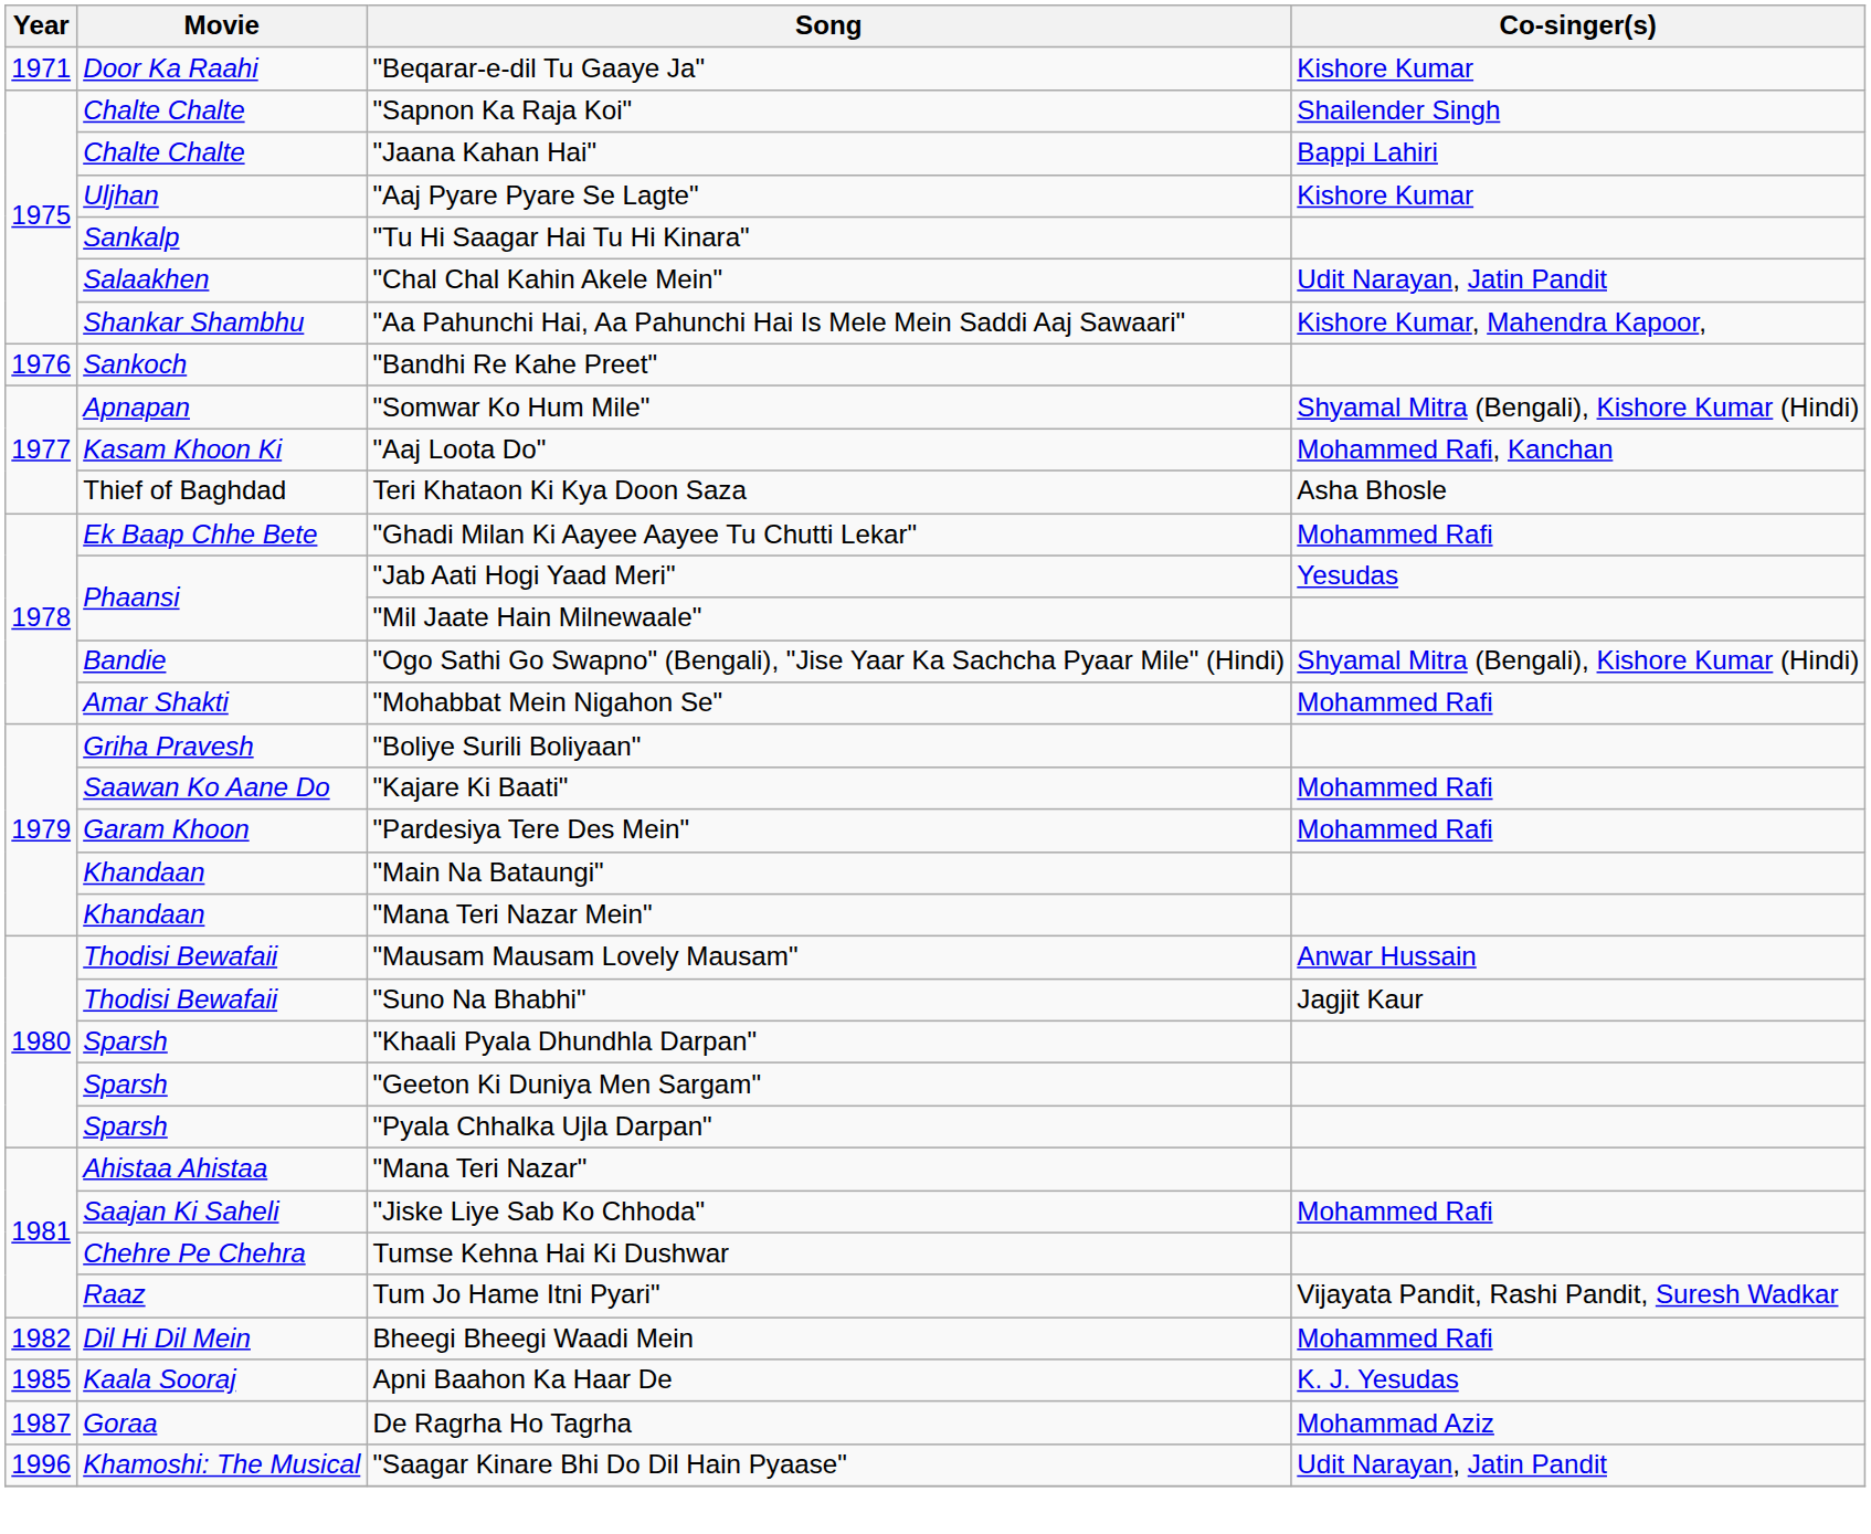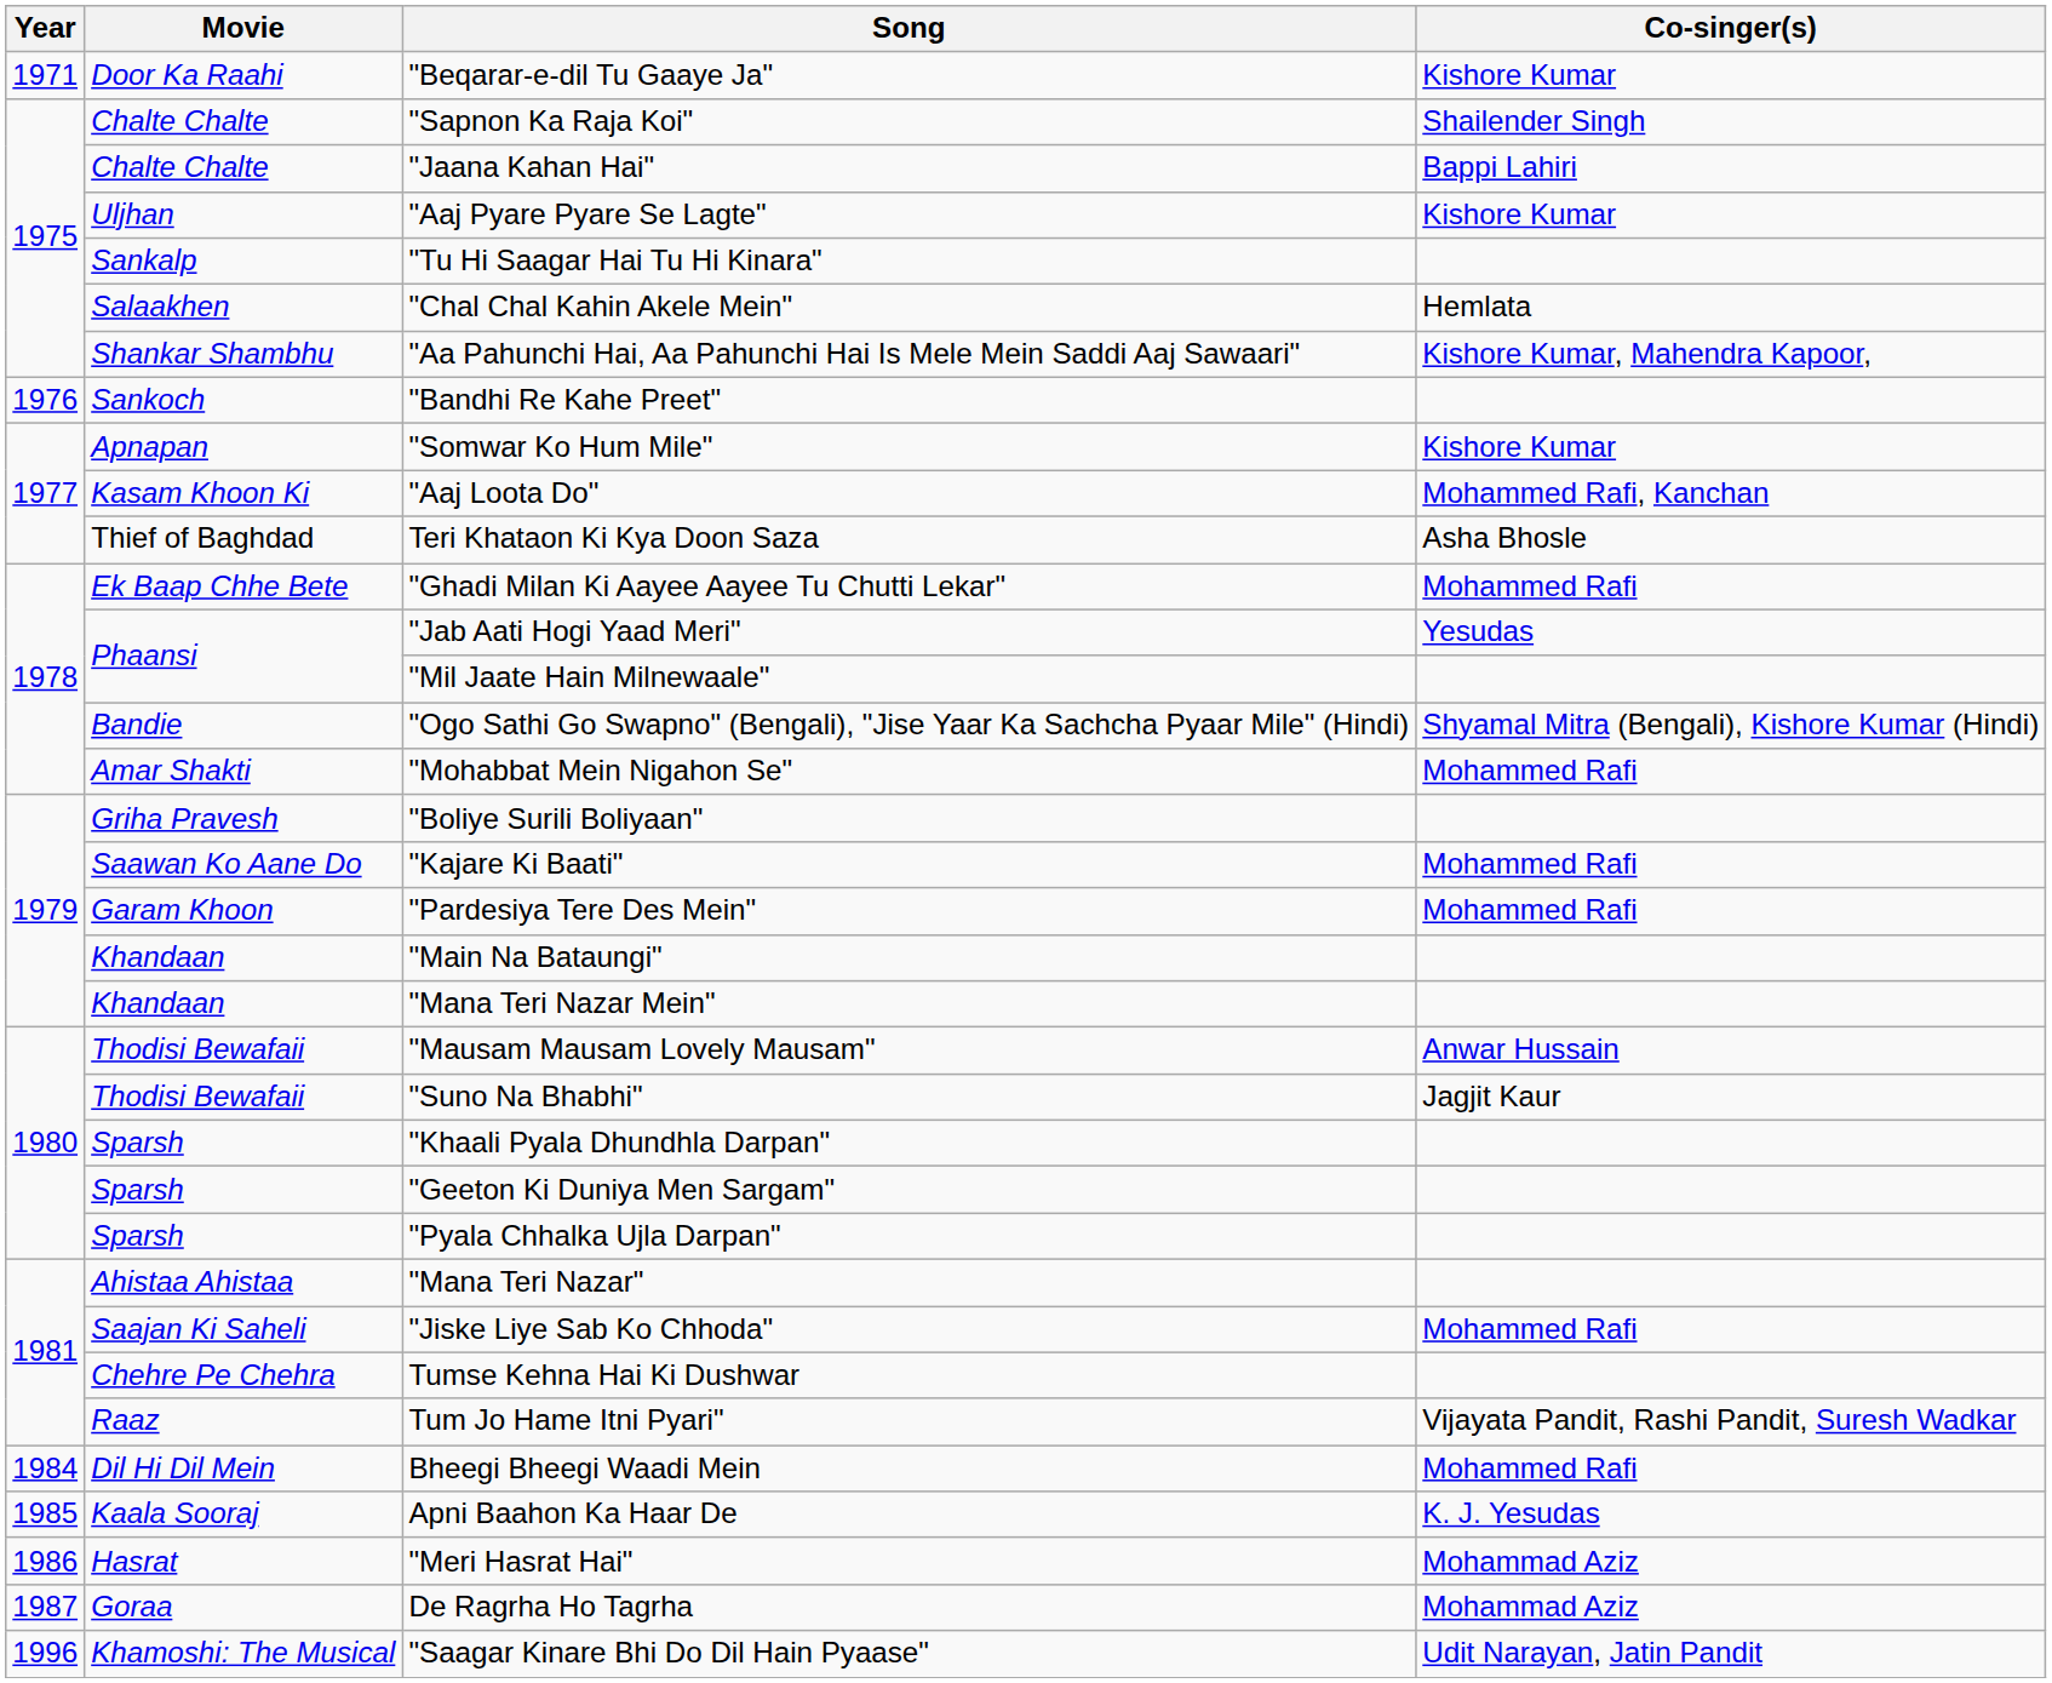"Chal Chal Kahin Akele Mein" | Co-singer(s): Udit Narayan, Jatin Pandit -> Hemlata
"Somwar Ko Hum Mile" | Co-singer(s): Shyamal Mitra (Bengali), Kishore Kumar (Hindi) -> Kishore Kumar
Bheegi Bheegi Waadi Mein | Year: 1982 -> 1984
+ row: 1986 | Hasrat | "Meri Hasrat Hai" | Mohammad Aziz
